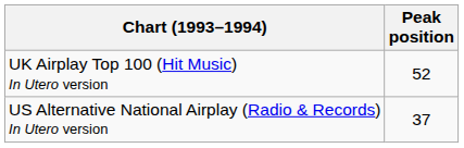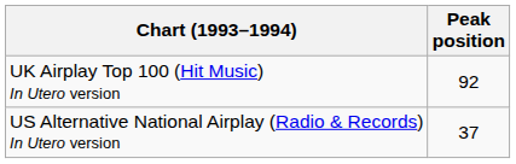UK Airplay Top 100 (Hit Music) In Utero version | Peak position: 52 -> 92
